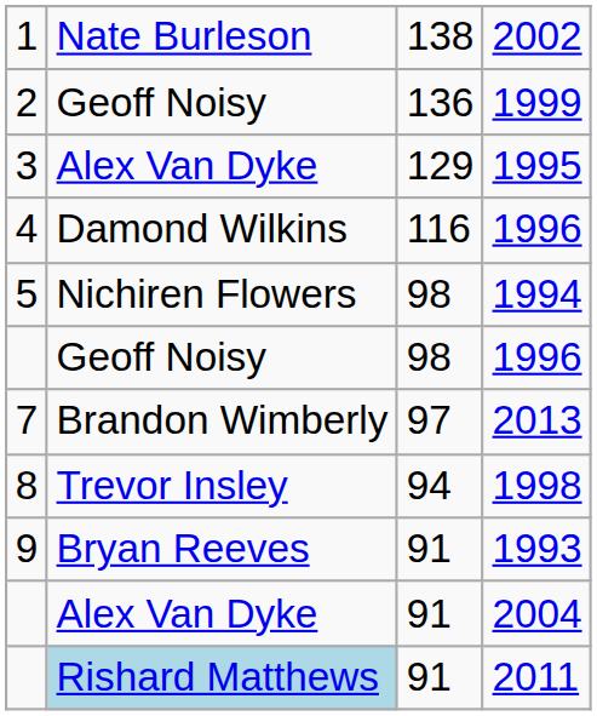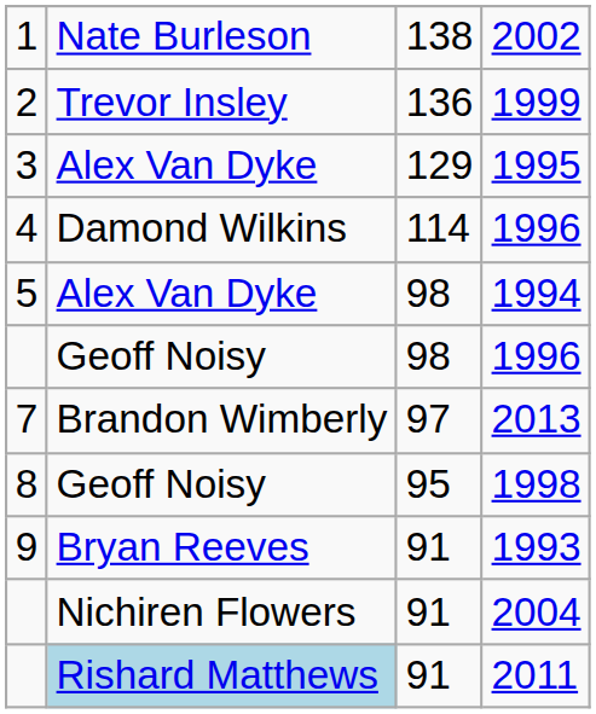1999 | column 2: Geoff Noisy -> Trevor Insley
4 / 1996 | column 3: 116 -> 114
1994 | column 2: Nichiren Flowers -> Alex Van Dyke
1998 | column 2: Trevor Insley -> Geoff Noisy
1998 | column 3: 94 -> 95
2004 | column 2: Alex Van Dyke -> Nichiren Flowers
